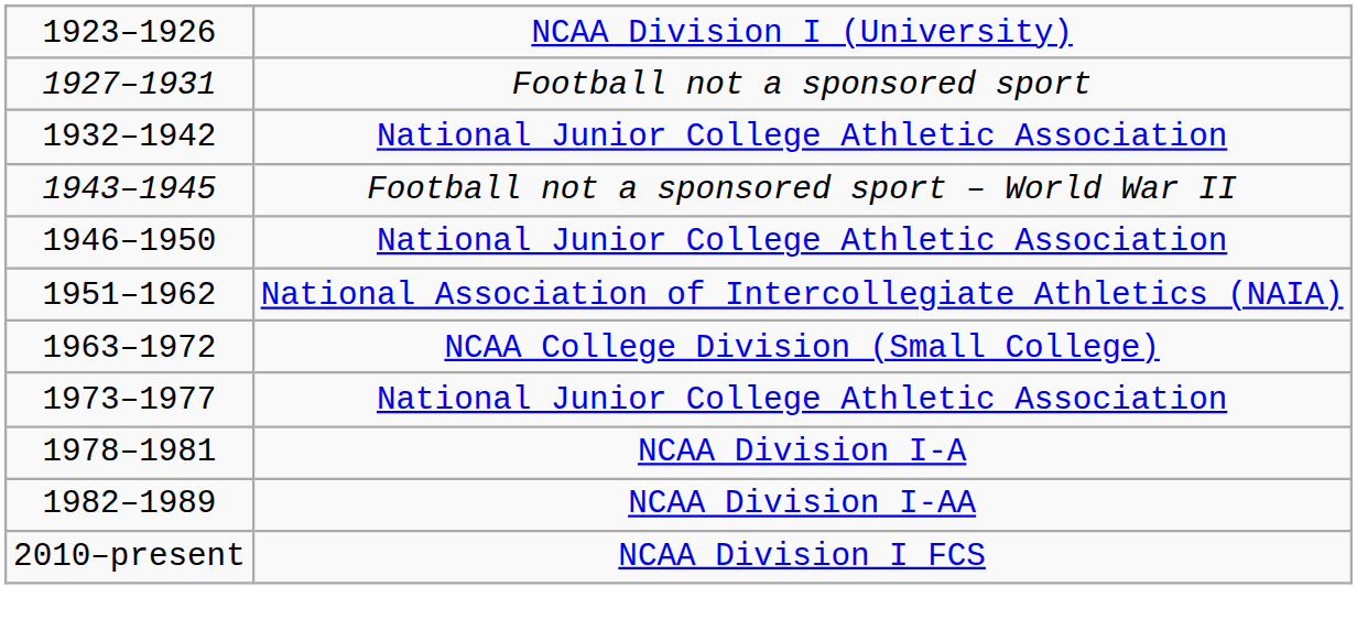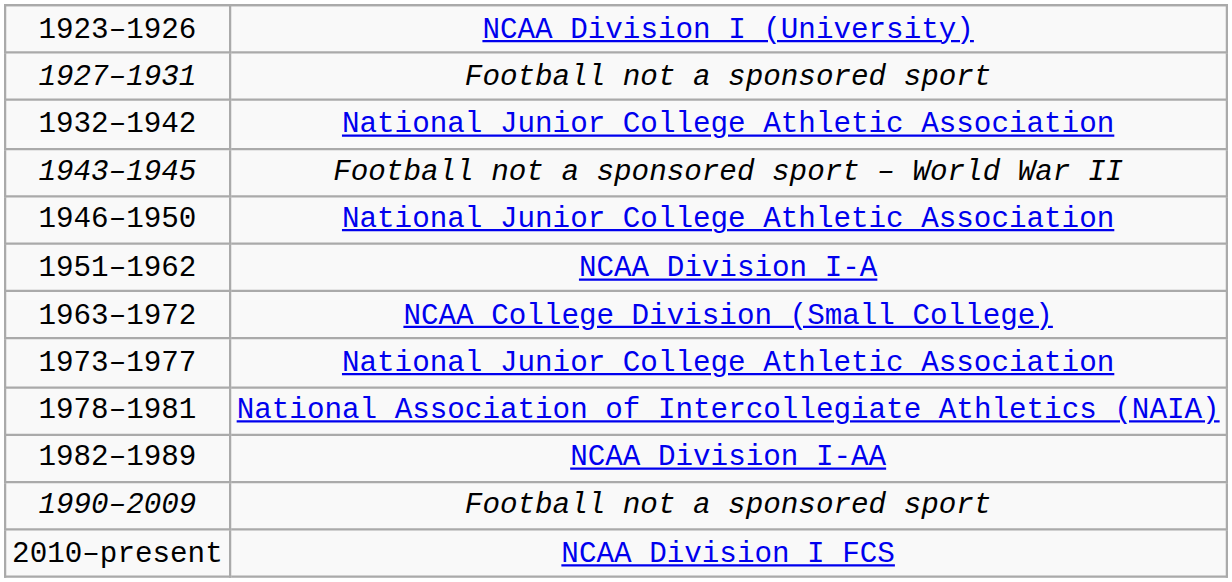1951–1962 | column 2: National Association of Intercollegiate Athletics (NAIA) -> NCAA Division I-A
1978–1981 | column 2: NCAA Division I-A -> National Association of Intercollegiate Athletics (NAIA)
+ row: 1990–2009 | Football not a sponsored sport
